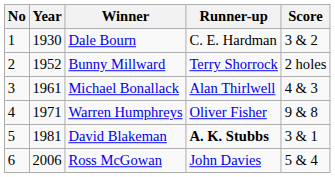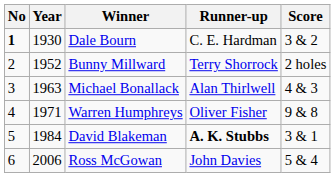Dale Bourn | No: normal -> bold
Michael Bonallack | Year: 1961 -> 1963
David Blakeman | Year: 1981 -> 1984
